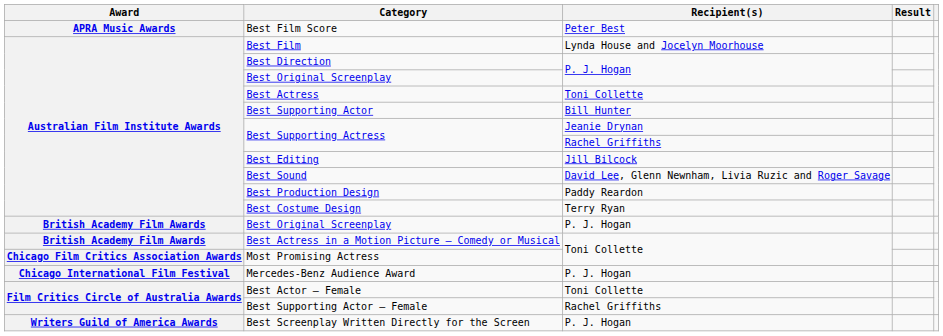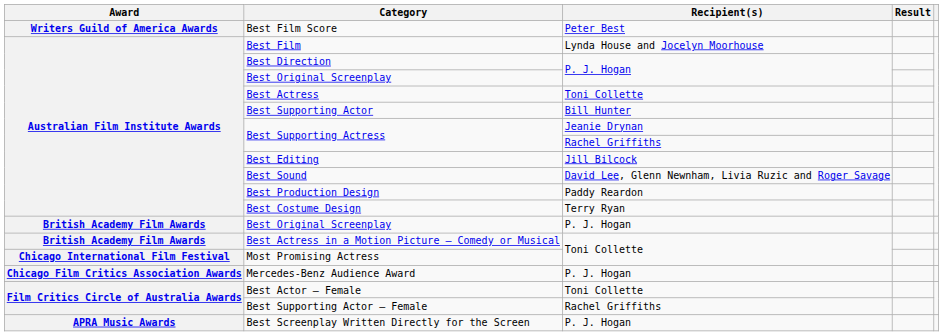Best Film Score | Award: APRA Music Awards -> Writers Guild of America Awards
Most Promising Actress | Award: Chicago Film Critics Association Awards -> Chicago International Film Festival
Mercedes-Benz Audience Award | Award: Chicago International Film Festival -> Chicago Film Critics Association Awards
Best Screenplay Written Directly for the Screen | Award: Writers Guild of America Awards -> APRA Music Awards
